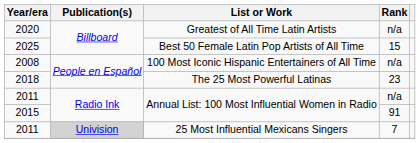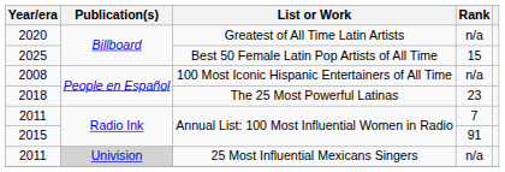2011 / Annual List: 100 Most Influential Women in Radio | Rank: n/a -> 7
2011 / 25 Most Influential Mexicans Singers | Rank: 7 -> n/a
